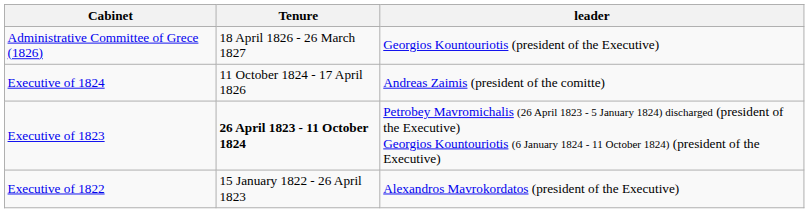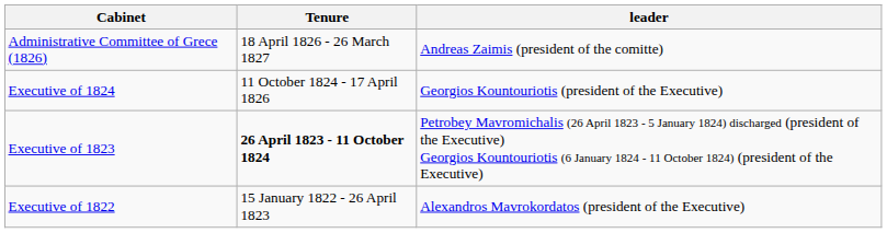Administrative Committee of Grece (1826) | leader: Georgios Kountouriotis (president of the Executive) -> Andreas Zaimis (president of the comitte)
Executive of 1824 | leader: Andreas Zaimis (president of the comitte) -> Georgios Kountouriotis (president of the Executive)
